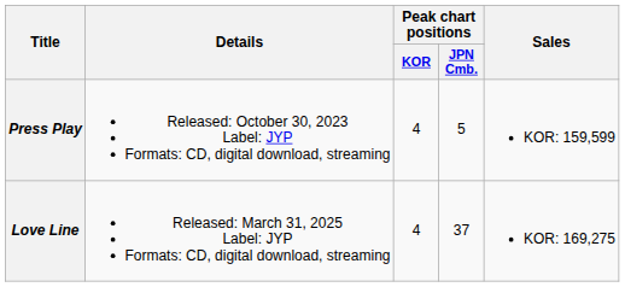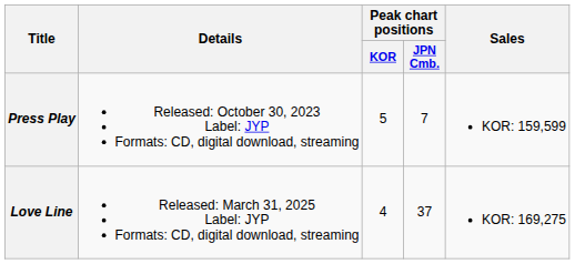Press Play | Peak chart positions / KOR: 4 -> 5
Press Play | Peak chart positions / JPN Cmb.: 5 -> 7
